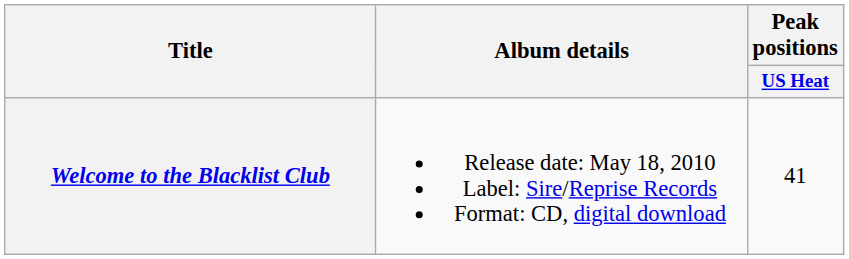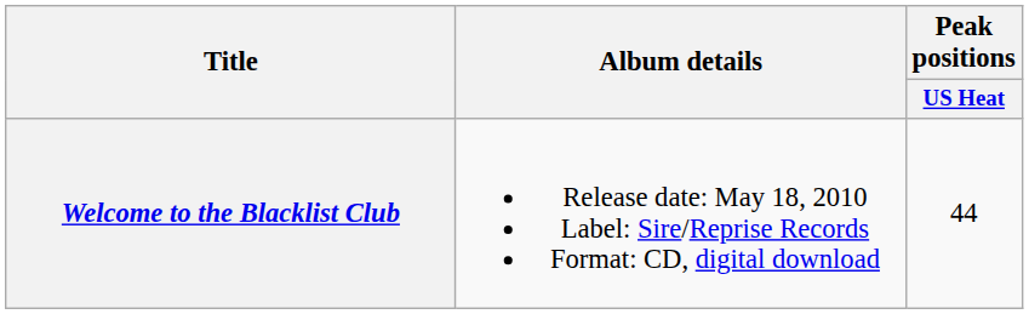Welcome to the Blacklist Club | Peak positions / US Heat: 41 -> 44
